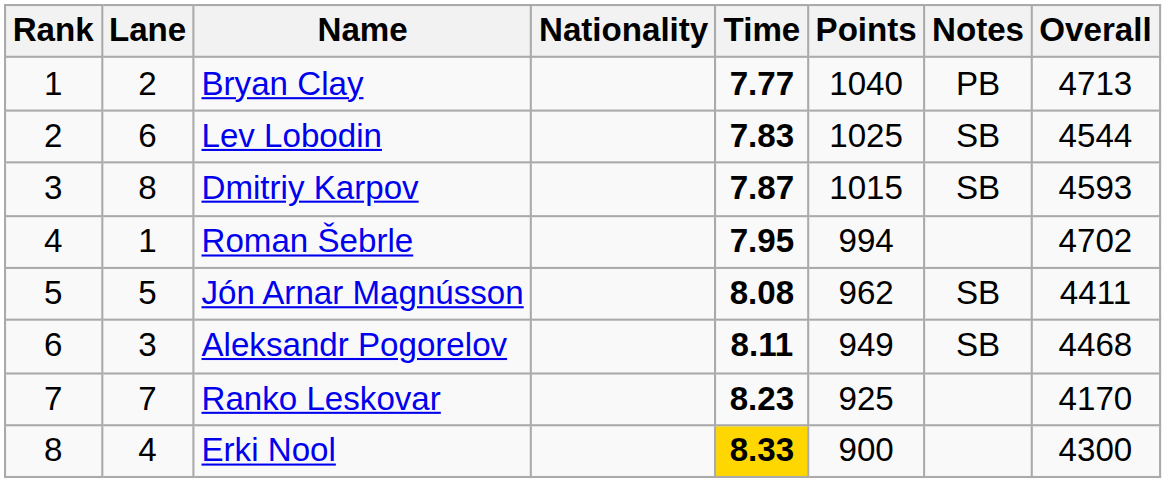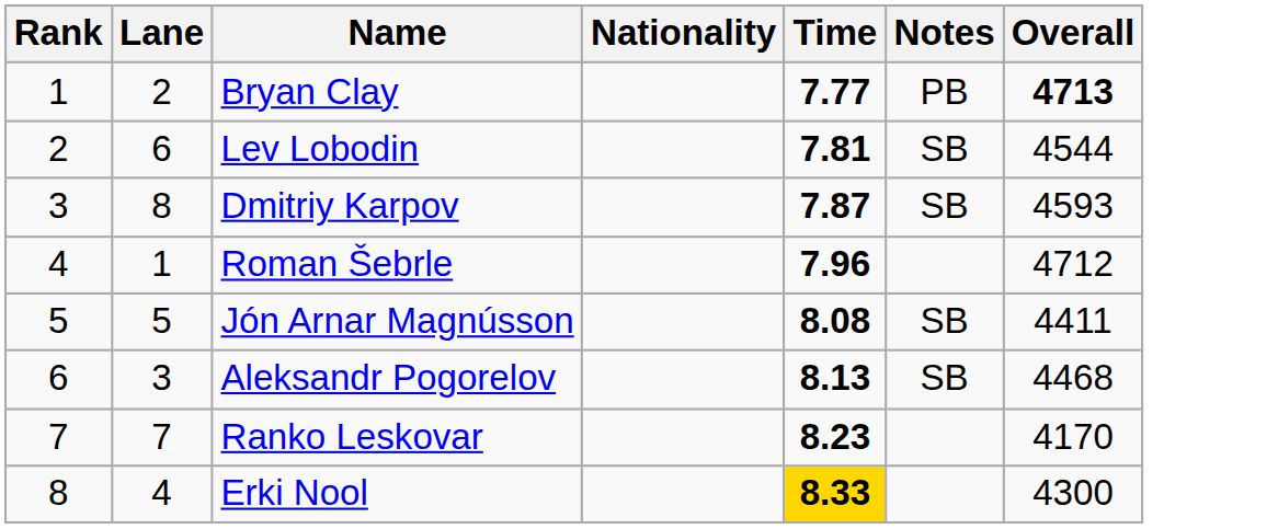- column: Points | 1040 | 1025 | 1015 | 994 | 962 | 949 | 925 | 900
Bryan Clay | Overall: normal -> bold
Lev Lobodin | Time: 7.83 -> 7.81
Roman Šebrle | Time: 7.95 -> 7.96
Roman Šebrle | Overall: 4702 -> 4712
Aleksandr Pogorelov | Time: 8.11 -> 8.13
